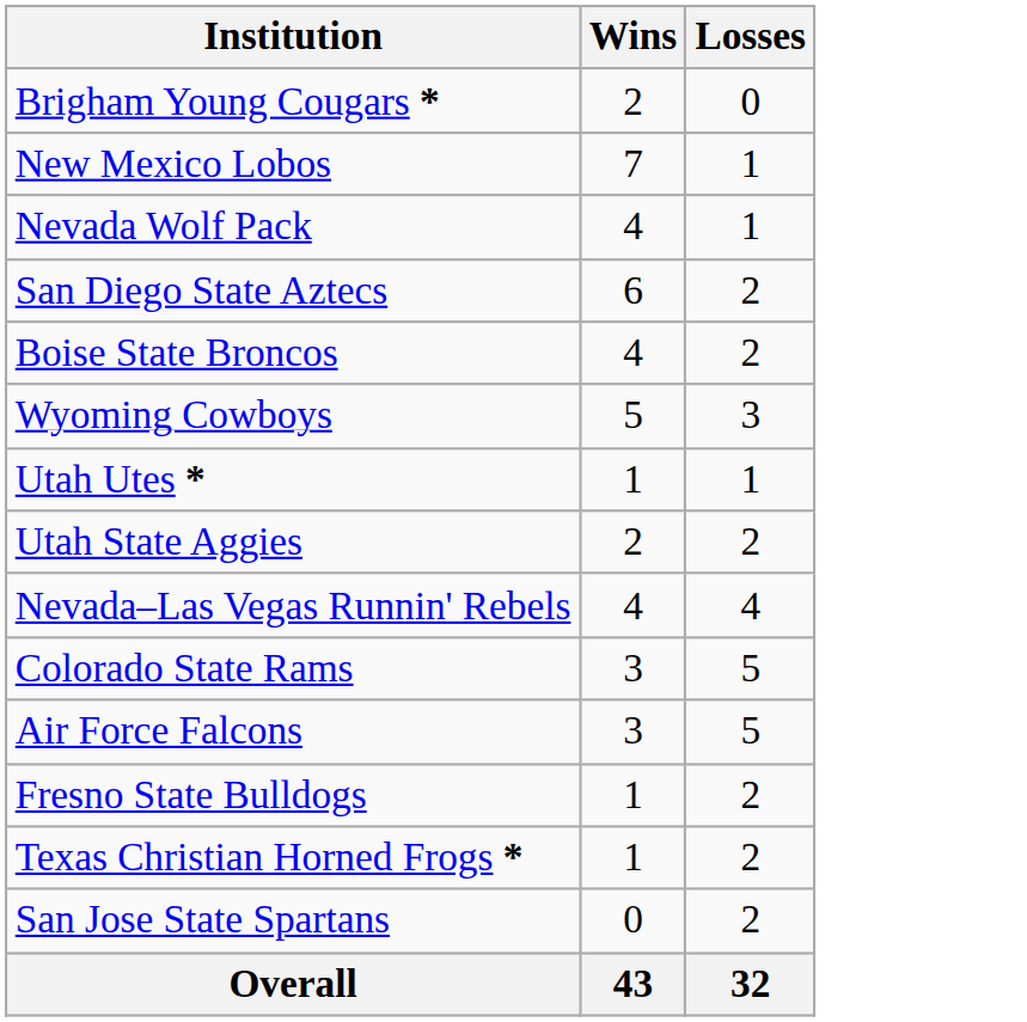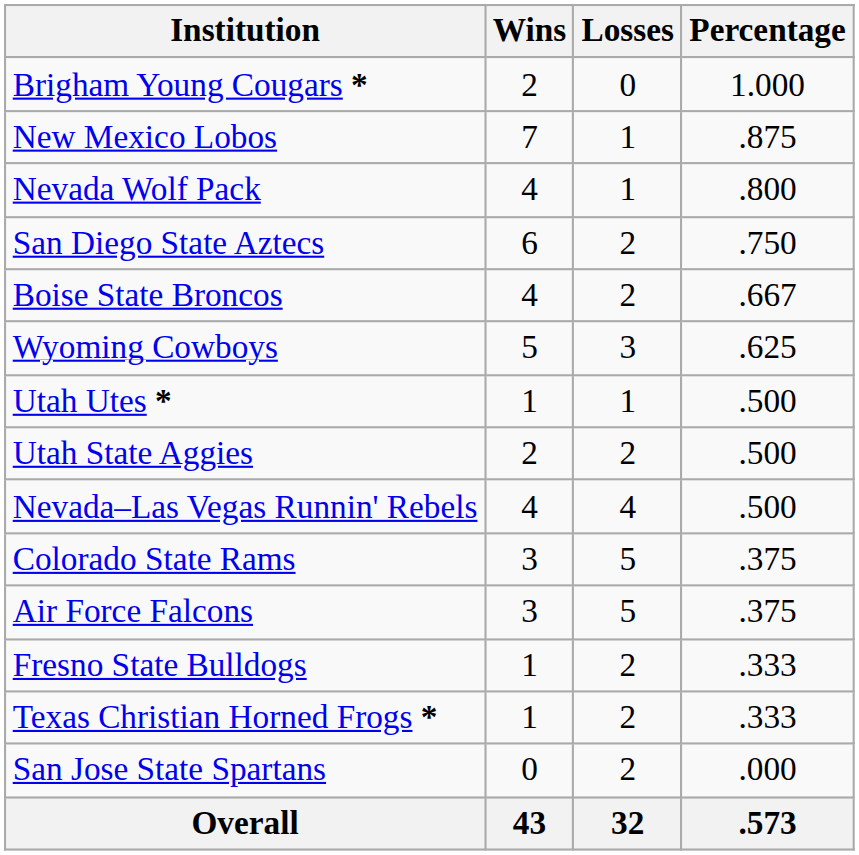+ column: Percentage | 1.000 | .875 | .800 | .750 | .667 | .625 | .500 | .500 | .500 | .375 | .375 | .333 | .333 | .000 | .573
